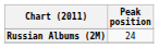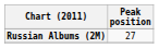Russian Albums (2M) | Peak position: 24 -> 27
